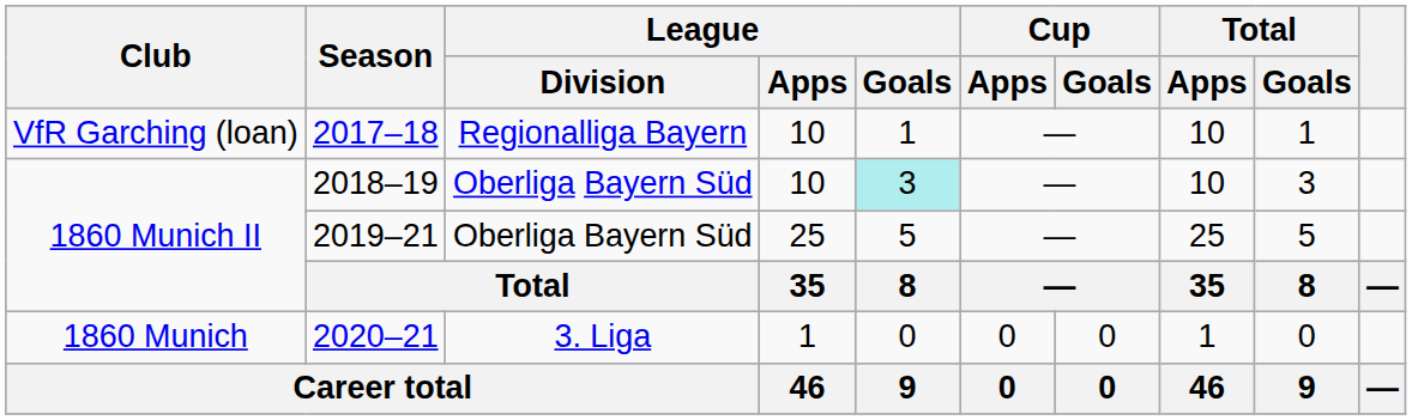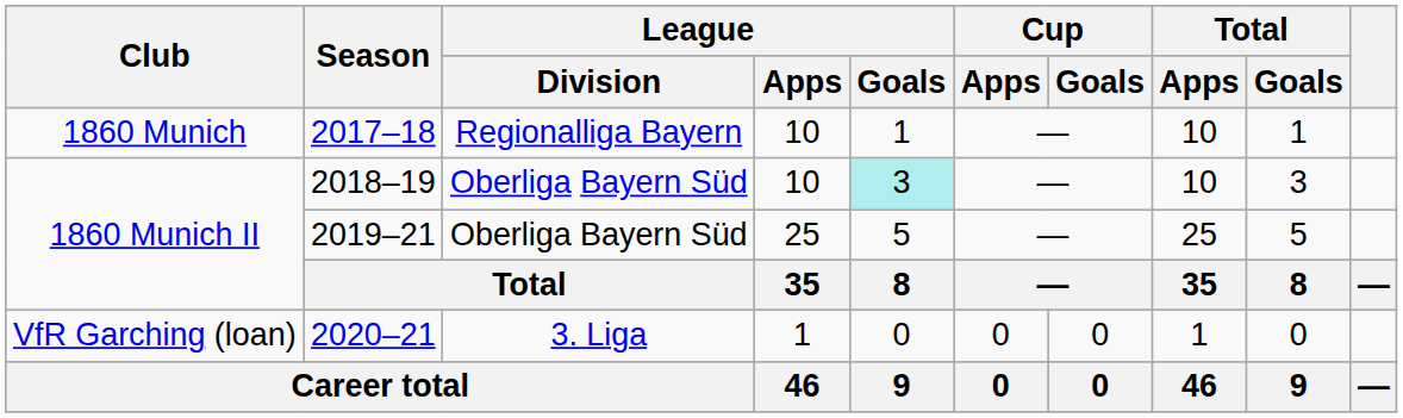2017–18 | Club: VfR Garching (loan) -> 1860 Munich
2020–21 | Club: 1860 Munich -> VfR Garching (loan)
